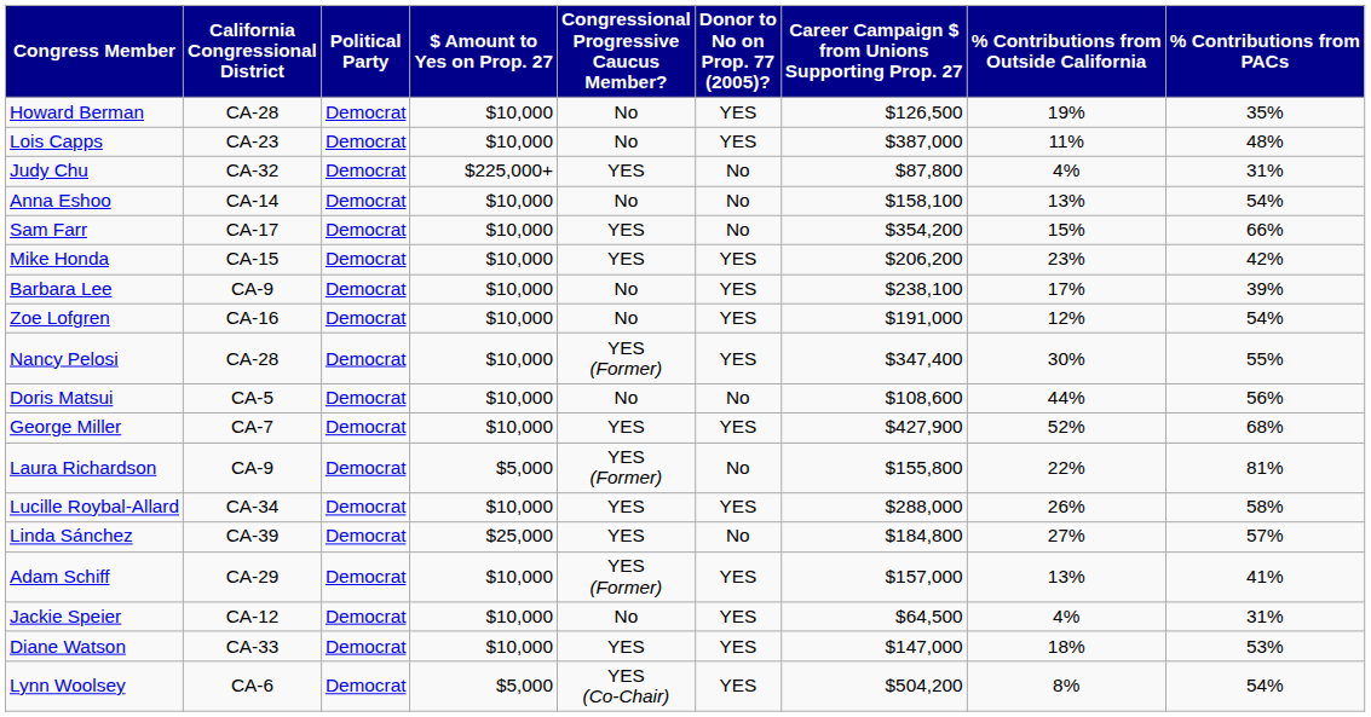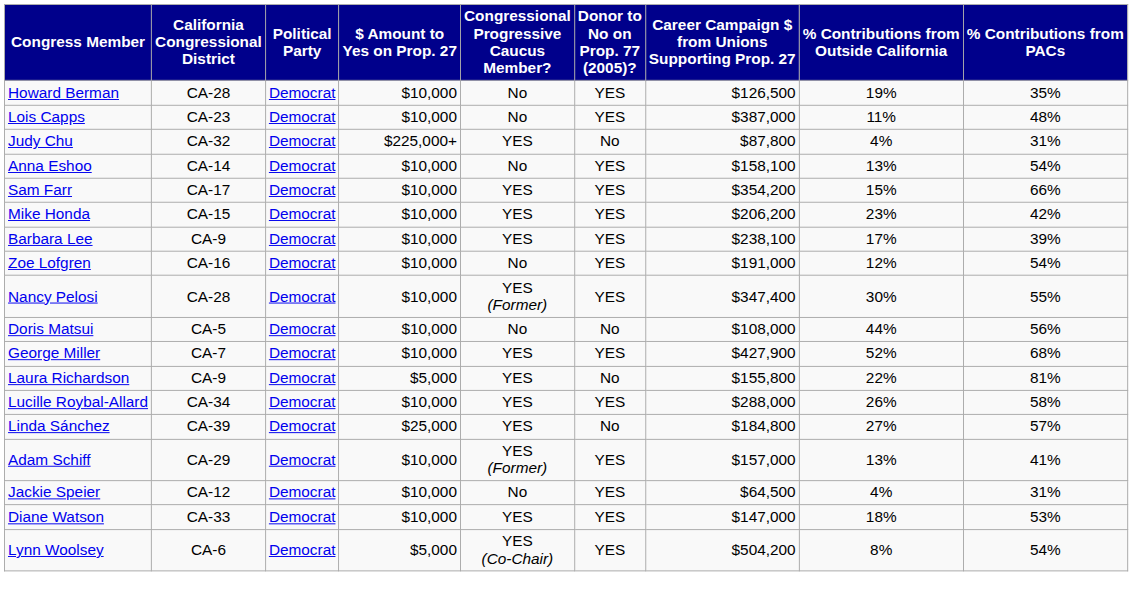Anna Eshoo | Donor to No on Prop. 77 (2005)?: No -> YES
Sam Farr | Donor to No on Prop. 77 (2005)?: No -> YES
Barbara Lee | Congressional Progressive Caucus Member?: No -> YES
Doris Matsui | Career Campaign $ from Unions Supporting Prop. 27: $108,600 -> $108,000
Laura Richardson | Congressional Progressive Caucus Member?: YES (Former) -> YES
